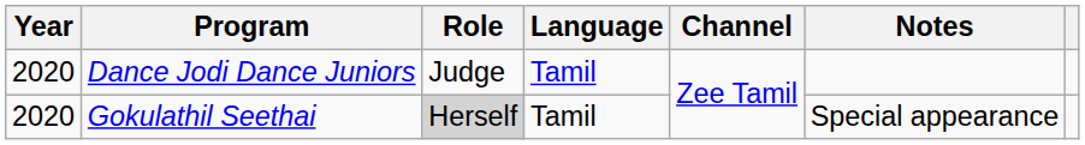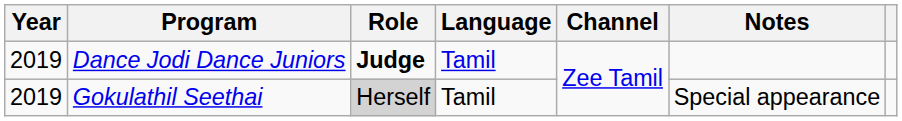Dance Jodi Dance Juniors | Year: 2020 -> 2019
Dance Jodi Dance Juniors | Role: normal -> bold
Gokulathil Seethai | Year: 2020 -> 2019
